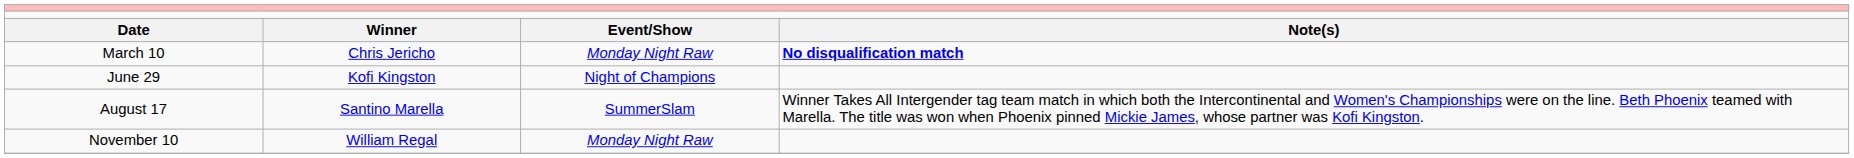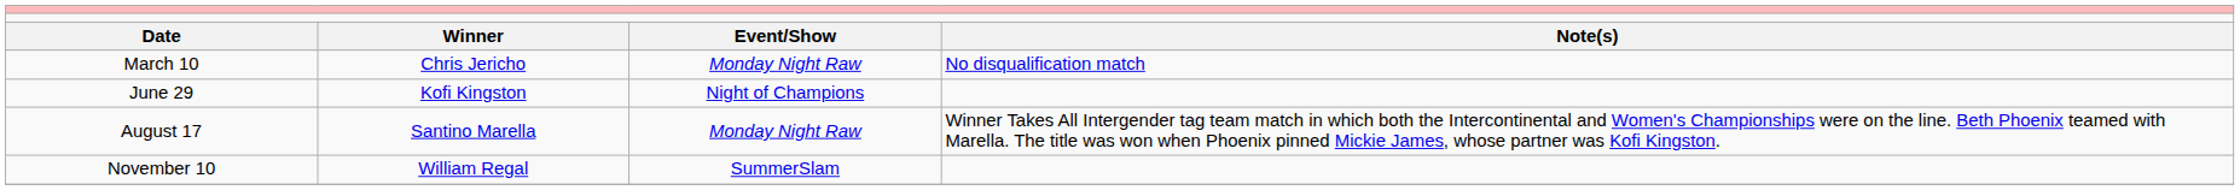March 10 | column 4: bold -> normal
August 17 | column 3: SummerSlam -> Monday Night Raw
November 10 | column 3: Monday Night Raw -> SummerSlam
